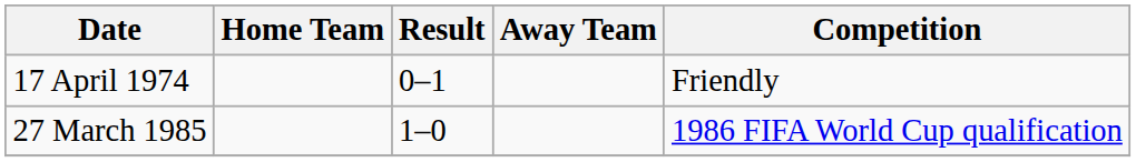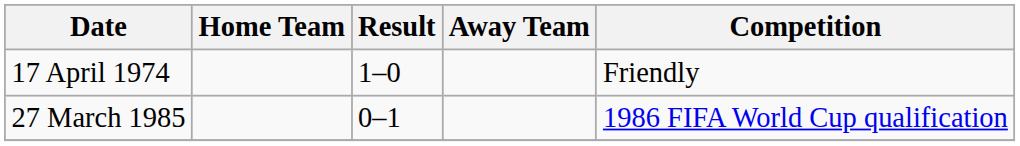17 April 1974 | Result: 0–1 -> 1–0
27 March 1985 | Result: 1–0 -> 0–1
